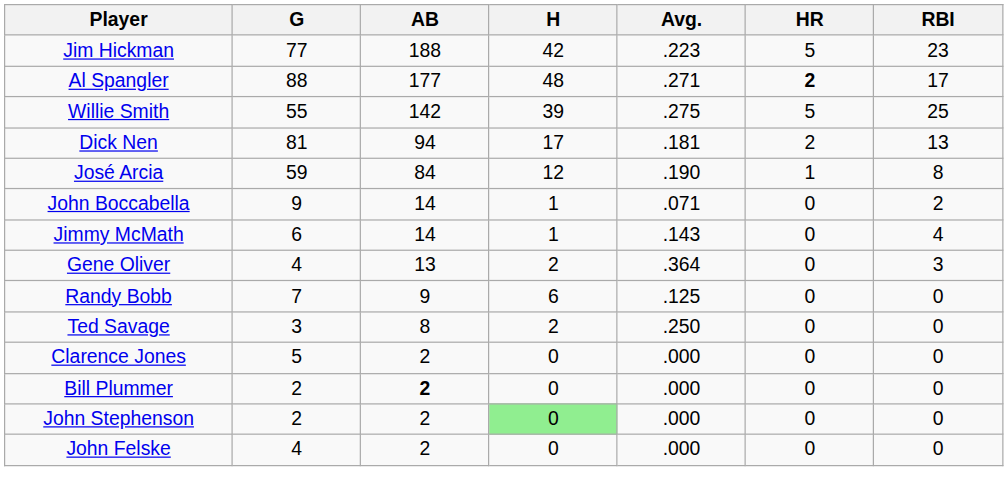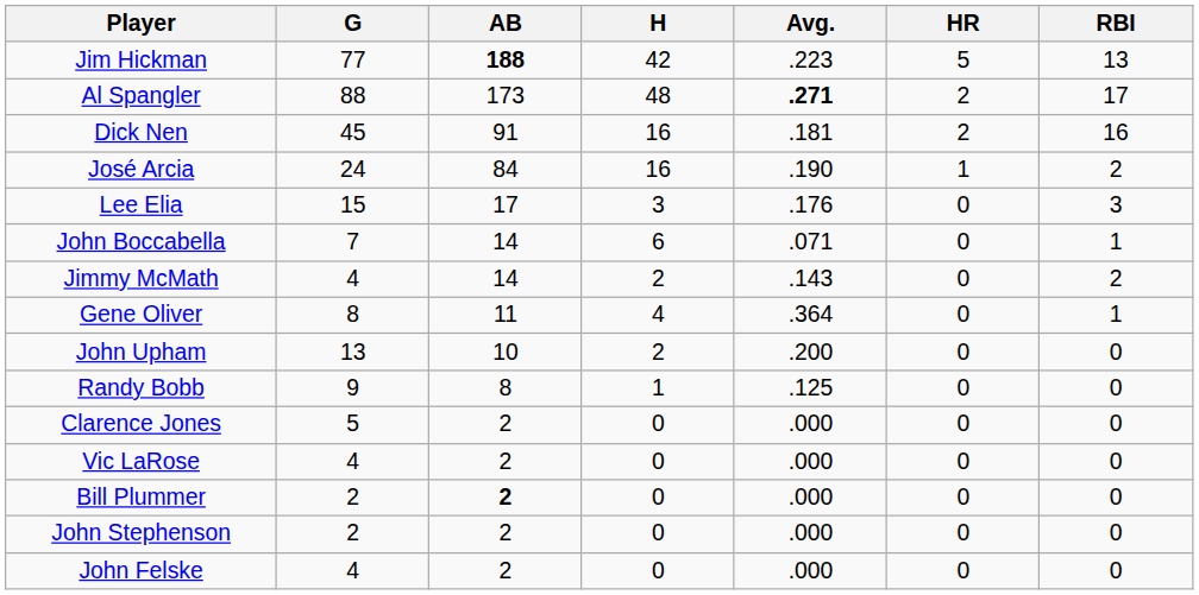Jim Hickman | AB: normal -> bold
Jim Hickman | RBI: 23 -> 13
Al Spangler | AB: 177 -> 173
Al Spangler | Avg.: normal -> bold
Al Spangler | HR: bold -> normal
- row: Willie Smith | 55 | 142 | 39 | .275 | 5 | 25
Dick Nen | G: 81 -> 45
Dick Nen | AB: 94 -> 91
Dick Nen | H: 17 -> 16
Dick Nen | RBI: 13 -> 16
José Arcia | G: 59 -> 24
José Arcia | H: 12 -> 16
José Arcia | RBI: 8 -> 2
+ row: Lee Elia | 15 | 17 | 3 | .176 | 0 | 3
John Boccabella | G: 9 -> 7
John Boccabella | H: 1 -> 6
John Boccabella | RBI: 2 -> 1
Jimmy McMath | G: 6 -> 4
Jimmy McMath | H: 1 -> 2
Jimmy McMath | RBI: 4 -> 2
Gene Oliver | G: 4 -> 8
Gene Oliver | AB: 13 -> 11
Gene Oliver | H: 2 -> 4
Gene Oliver | RBI: 3 -> 1
+ row: John Upham | 13 | 10 | 2 | .200 | 0 | 0
Randy Bobb | G: 7 -> 9
Randy Bobb | AB: 9 -> 8
Randy Bobb | H: 6 -> 1
- row: Ted Savage | 3 | 8 | 2 | .250 | 0 | 0
+ row: Vic LaRose | 4 | 2 | 0 | .000 | 0 | 0
John Stephenson | H: lightgreen background -> no background
